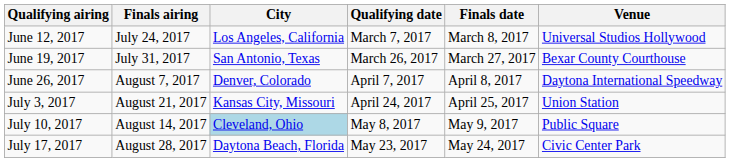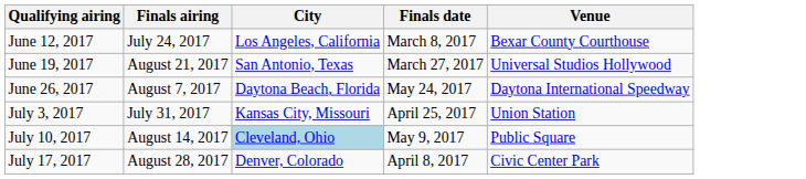- column: Qualifying date | March 7, 2017 | March 26, 2017 | April 7, 2017 | April 24, 2017 | May 8, 2017 | May 23, 2017
June 12, 2017 | Venue: Universal Studios Hollywood -> Bexar County Courthouse
June 19, 2017 | Finals airing: July 31, 2017 -> August 21, 2017
June 19, 2017 | Venue: Bexar County Courthouse -> Universal Studios Hollywood
June 26, 2017 | City: Denver, Colorado -> Daytona Beach, Florida
June 26, 2017 | Finals date: April 8, 2017 -> May 24, 2017
July 3, 2017 | Finals airing: August 21, 2017 -> July 31, 2017
July 17, 2017 | City: Daytona Beach, Florida -> Denver, Colorado
July 17, 2017 | Finals date: May 24, 2017 -> April 8, 2017
